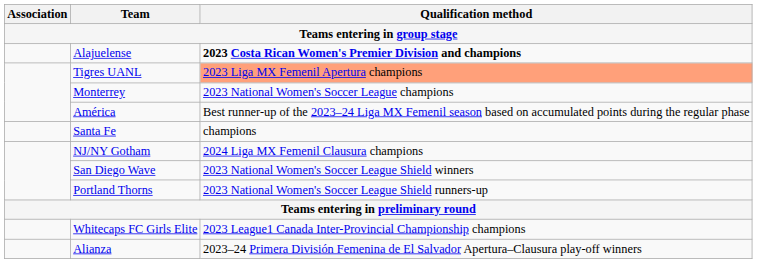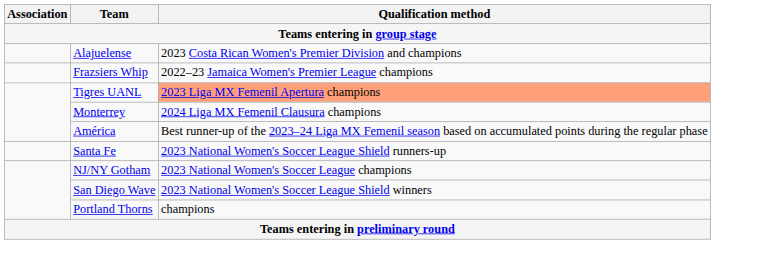Alajuelense | Qualification method: bold -> normal
+ row: Frazsiers Whip | 2022–23 Jamaica Women's Premier League champions
Monterrey | Qualification method: 2023 National Women's Soccer League champions -> 2024 Liga MX Femenil Clausura champions
Santa Fe | Qualification method: champions -> 2023 National Women's Soccer League Shield runners-up
NJ/NY Gotham | Qualification method: 2024 Liga MX Femenil Clausura champions -> 2023 National Women's Soccer League champions
Portland Thorns | Qualification method: 2023 National Women's Soccer League Shield runners-up -> champions
- row: Whitecaps FC Girls Elite | 2023 League1 Canada Inter-Provincial Championship champions
- row: Alianza | 2023–24 Primera División Femenina de El Salvador Apertura–Clausura play-off winners
